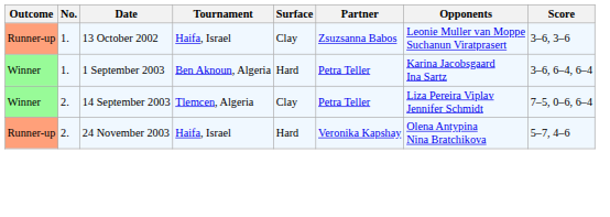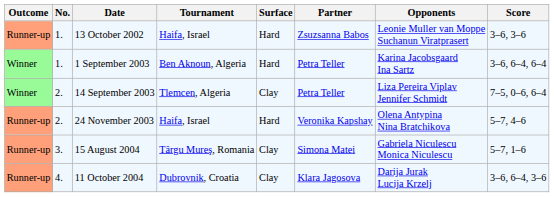13 October 2002 | Surface: Clay -> Hard
+ row: Runner-up | 3. | 15 August 2004 | Târgu Mureş, Romania | Clay | Simona Matei | Gabriela Niculescu Monica Niculescu | 5–7, 1–6
+ row: Runner-up | 4. | 11 October 2004 | Dubrovnik, Croatia | Clay | Klara Jagosova | Darija Jurak Lucija Krzelj | 3–6, 6–4, 3–6
